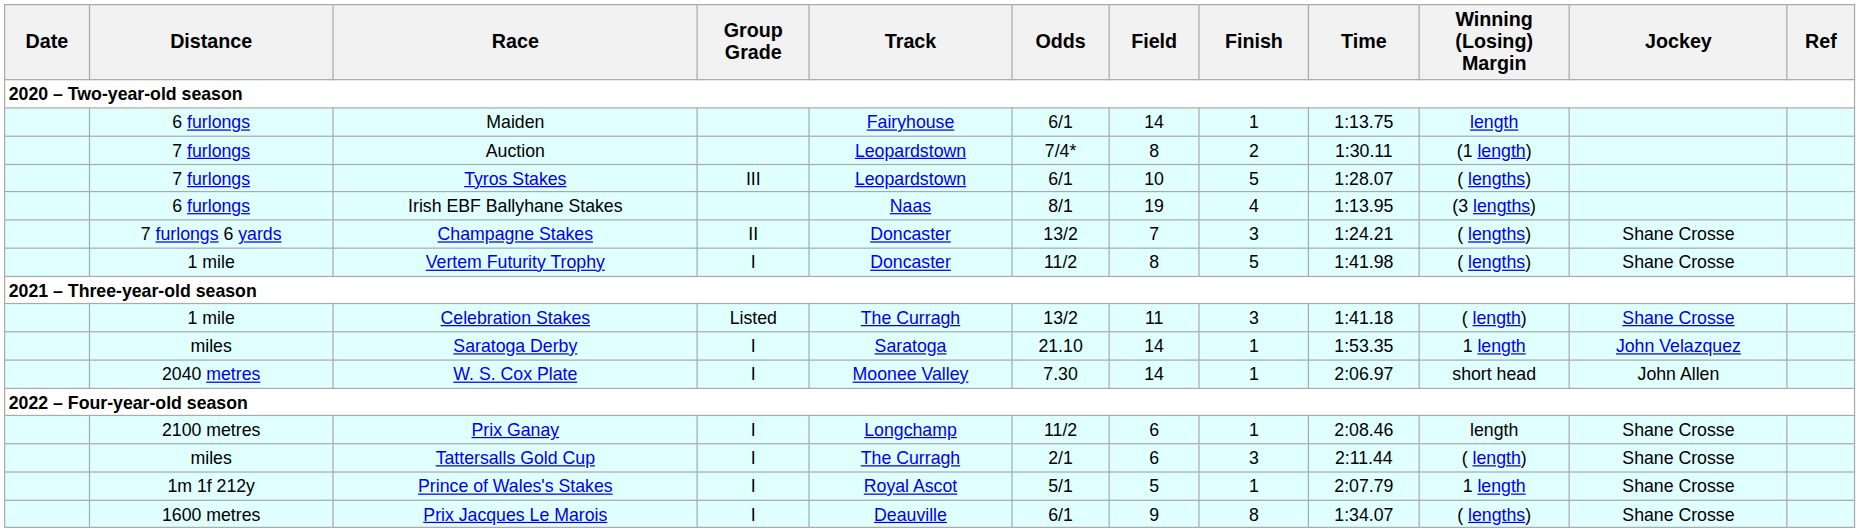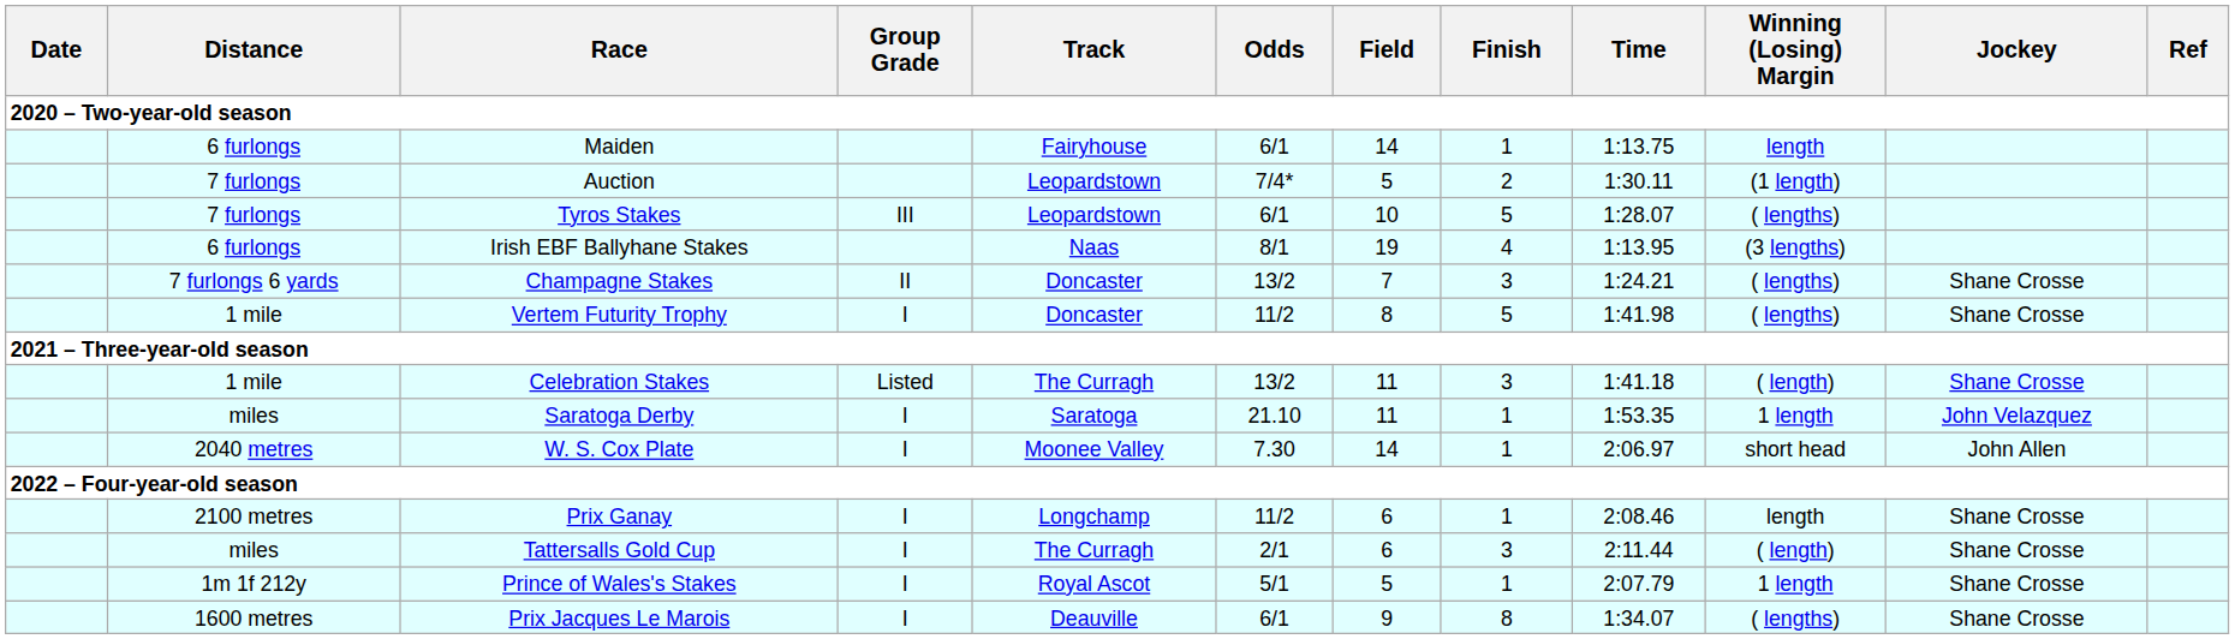Auction | Field: 8 -> 5
Saratoga Derby | Field: 14 -> 11
